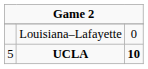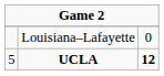UCLA | column 3: 10 -> 12
